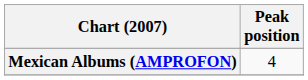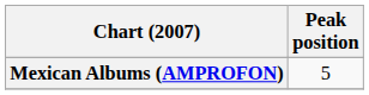Mexican Albums (AMPROFON) | Peak position: 4 -> 5
